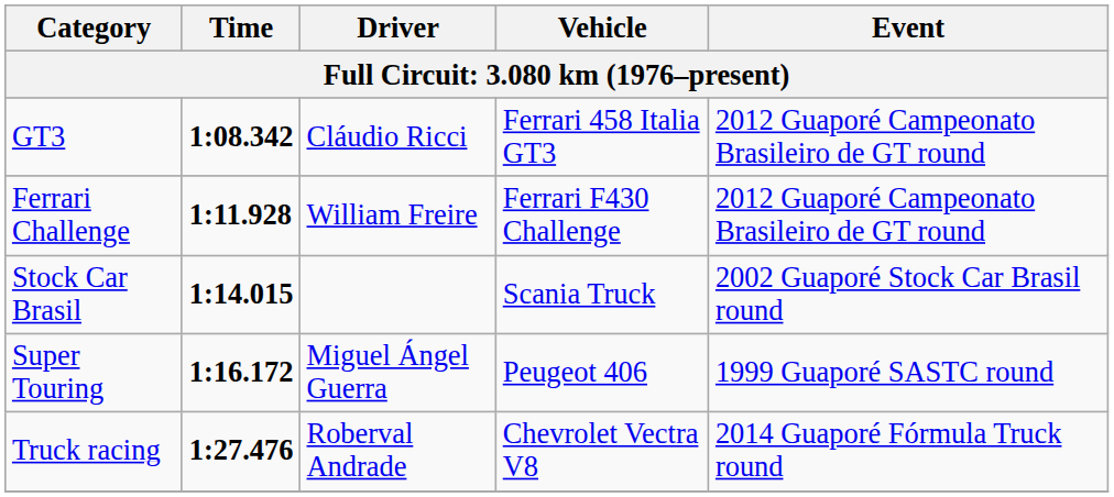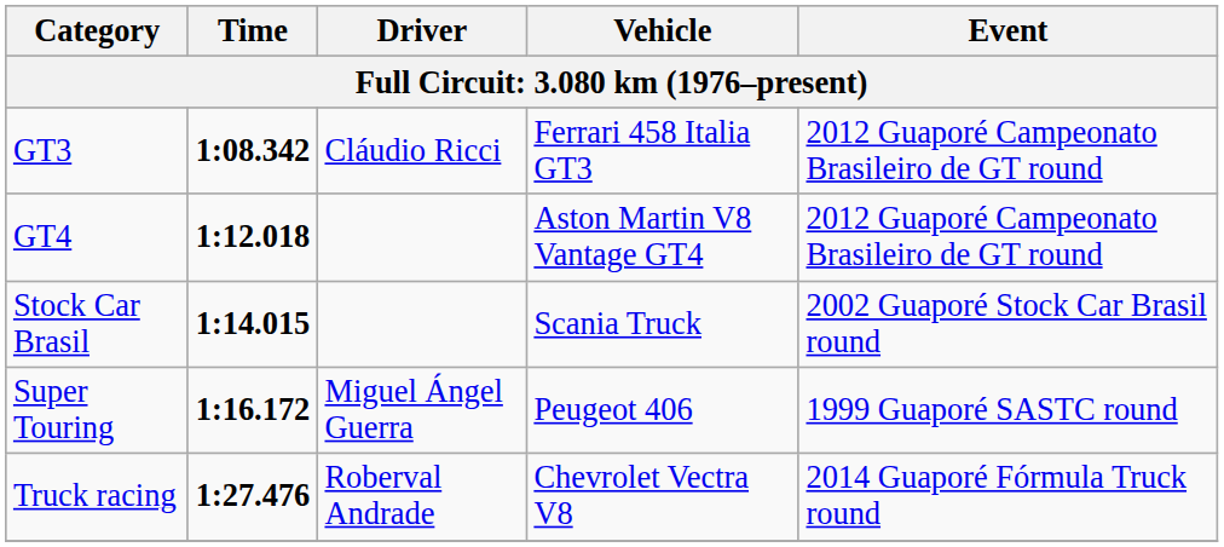- row: Ferrari Challenge | 1:11.928 | William Freire | Ferrari F430 Challenge | 2012 Guaporé Campeonato Brasileiro de GT round
+ row: GT4 | 1:12.018 | Aston Martin V8 Vantage GT4 | 2012 Guaporé Campeonato Brasileiro de GT round
